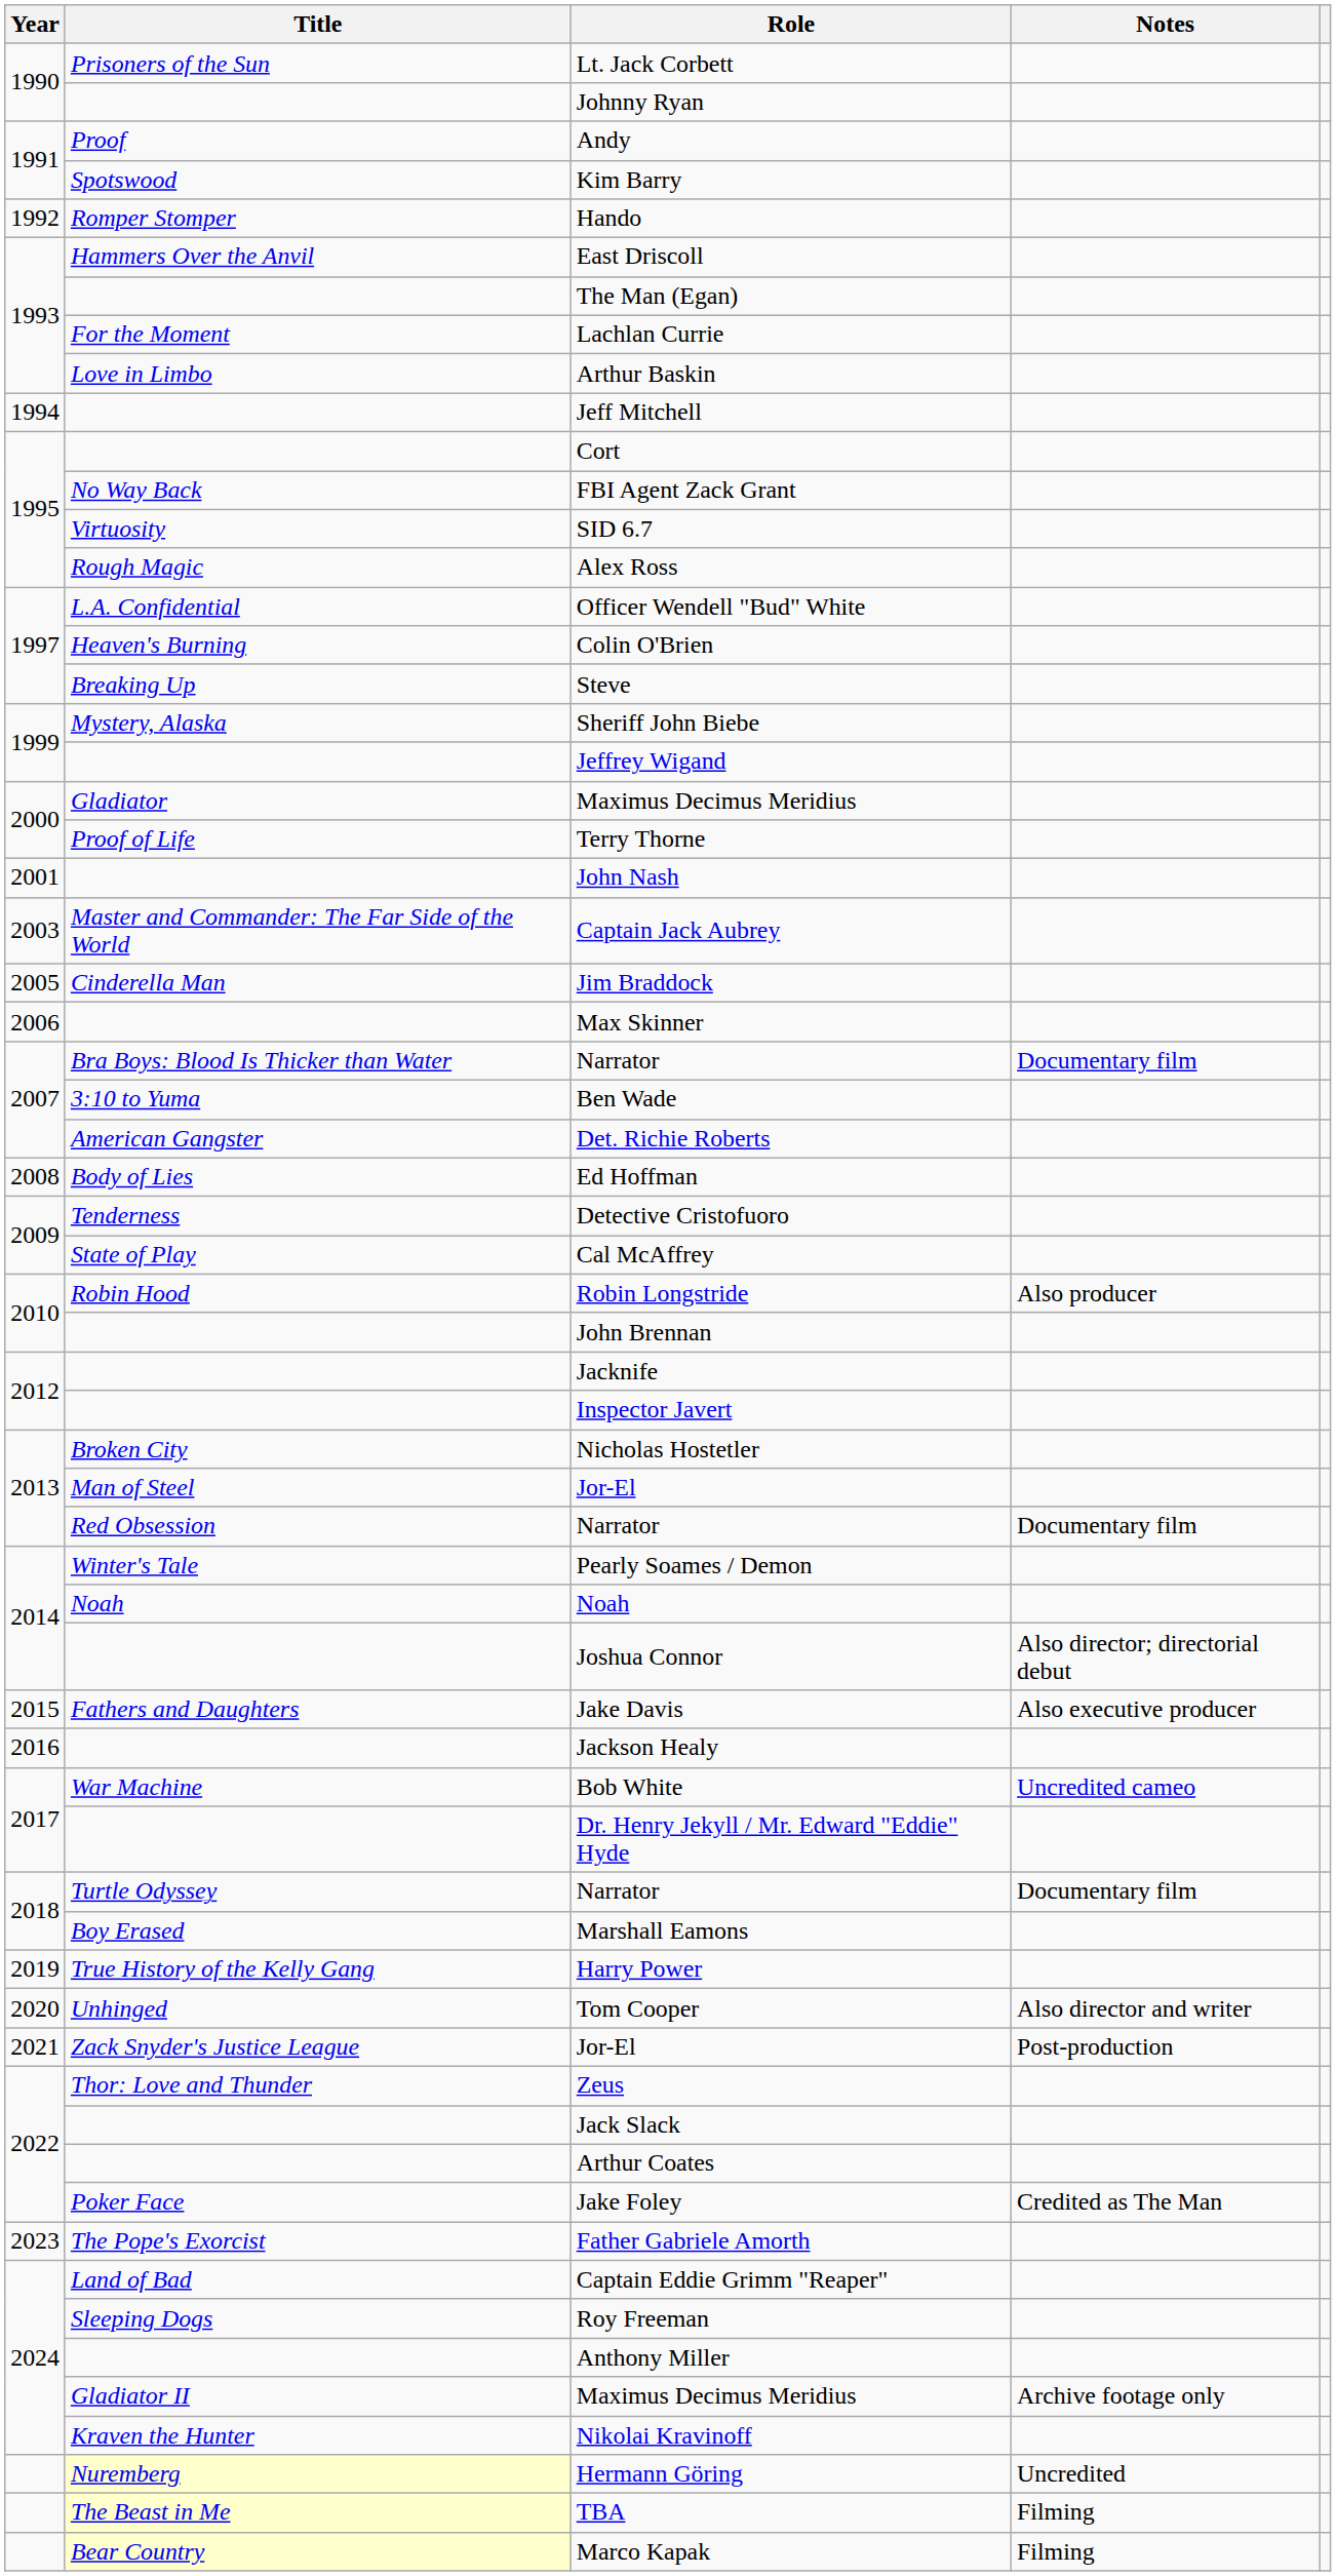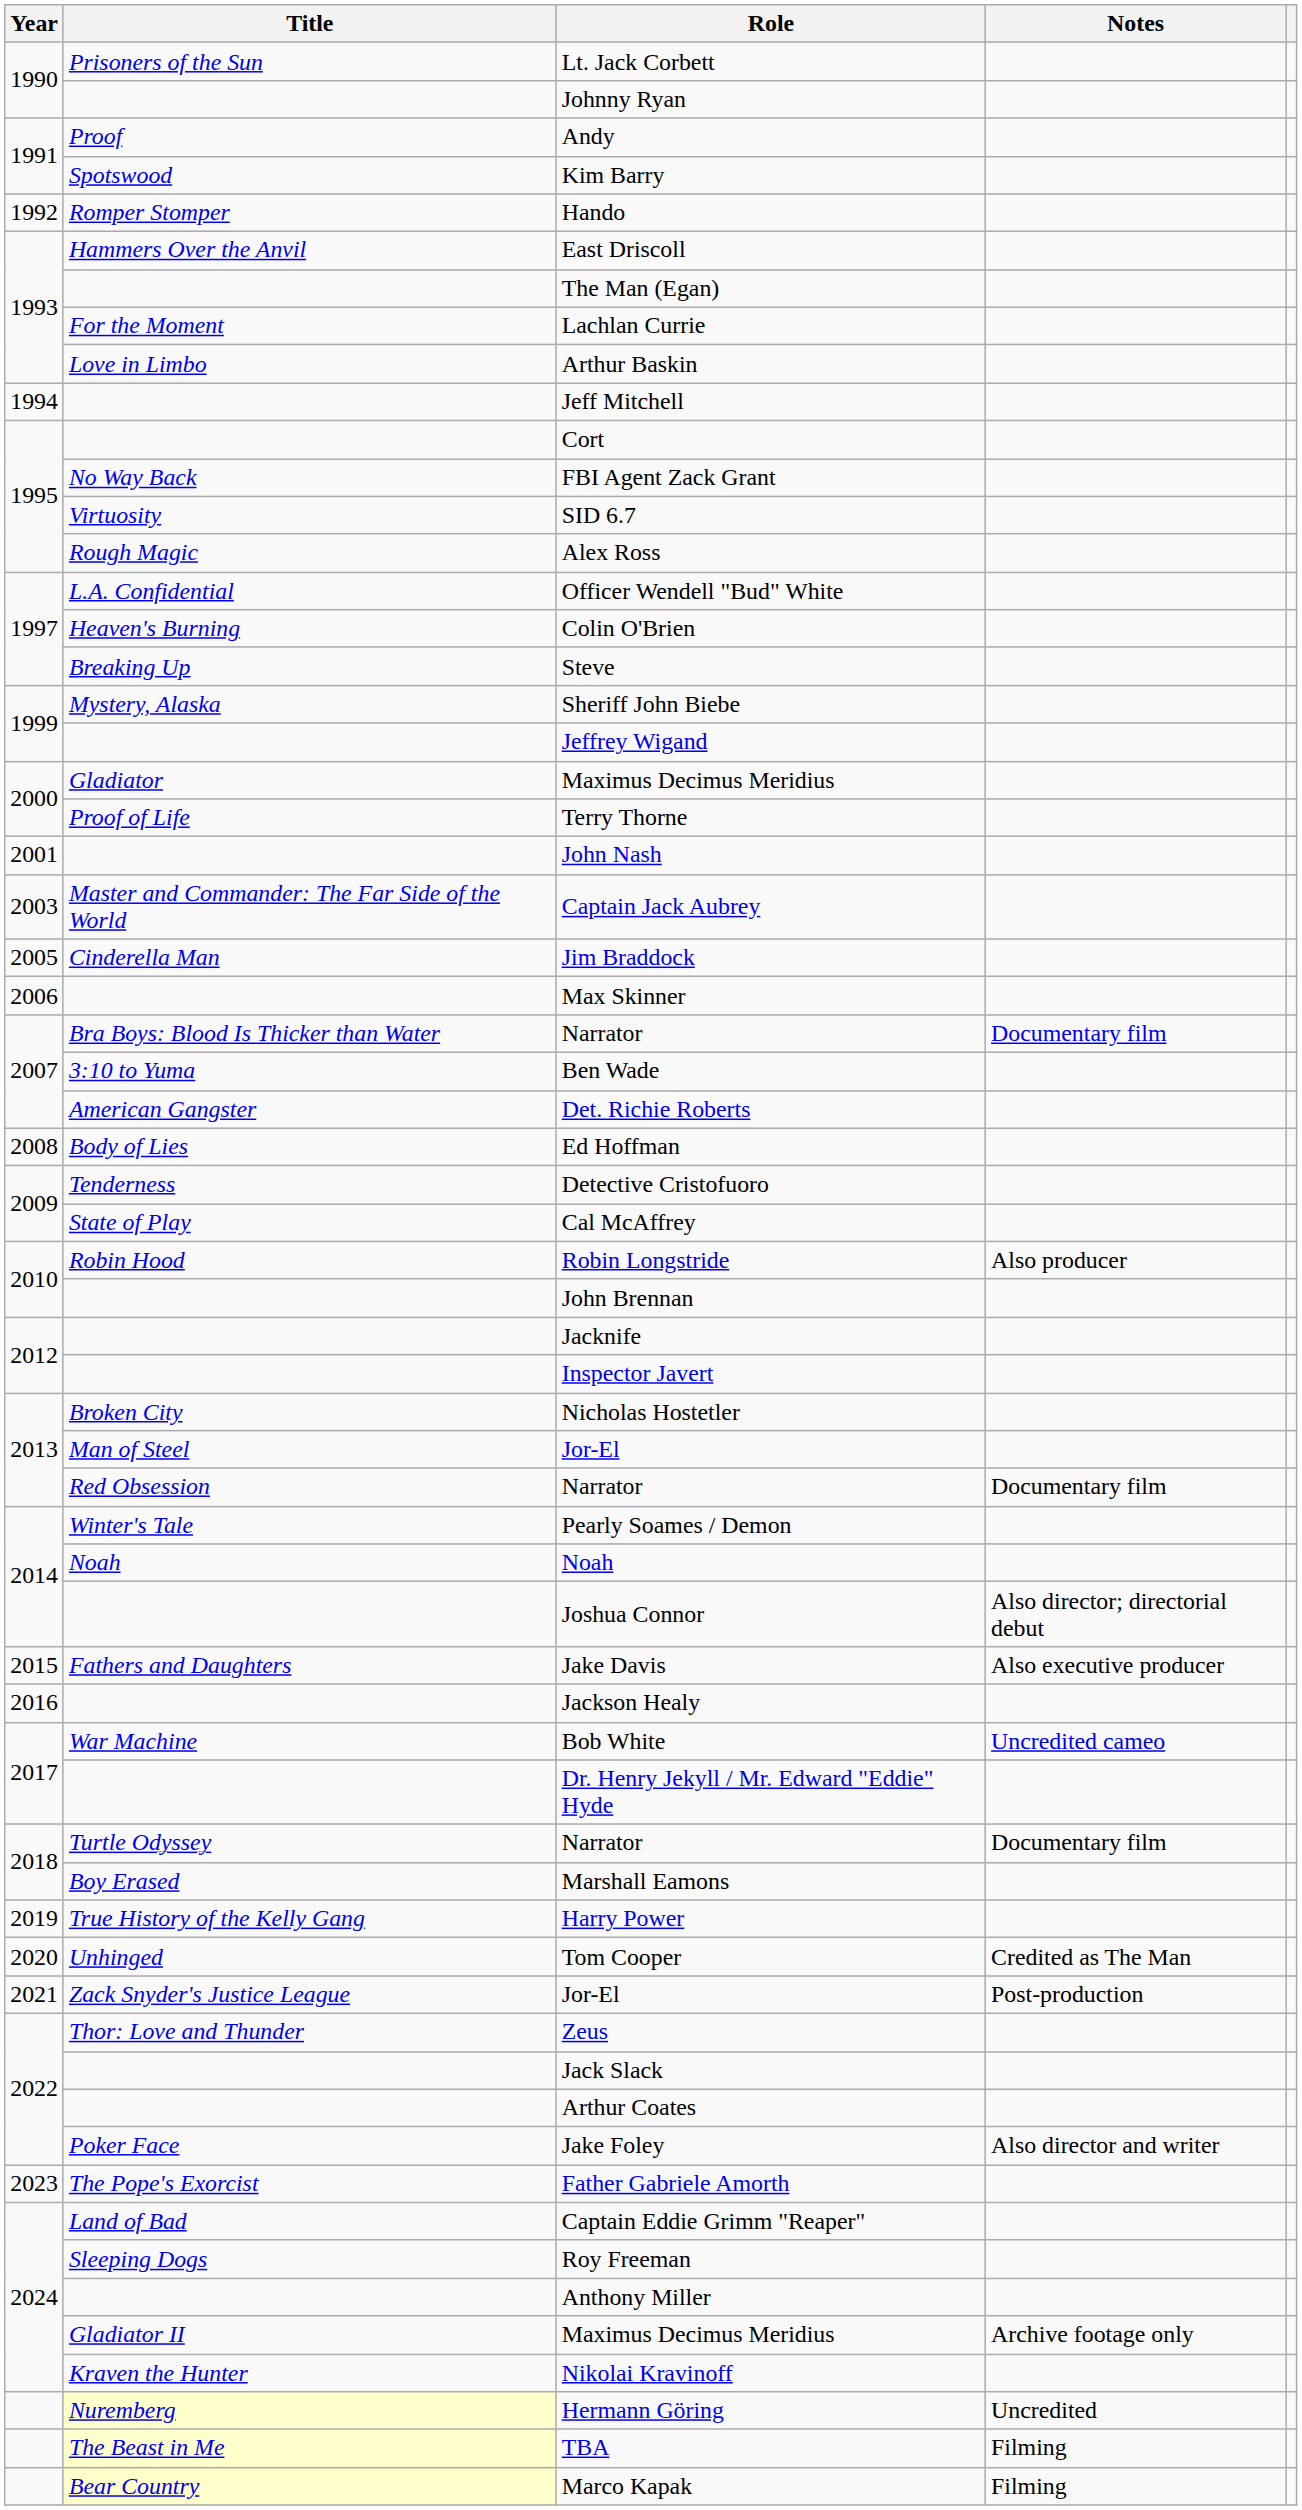Tom Cooper | Notes: Also director and writer -> Credited as The Man
Jake Foley | Notes: Credited as The Man -> Also director and writer
